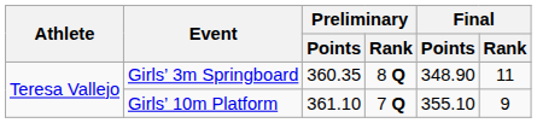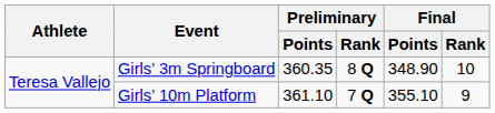Girls’ 3m Springboard | Final / Rank: 11 -> 10
